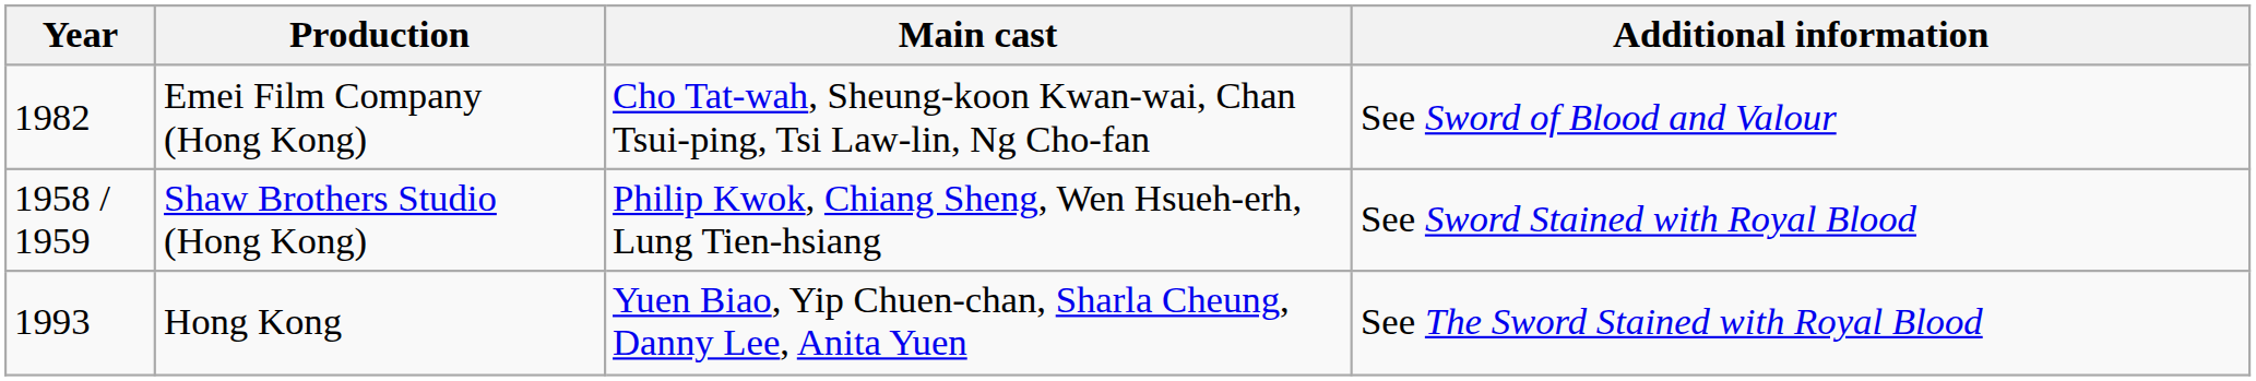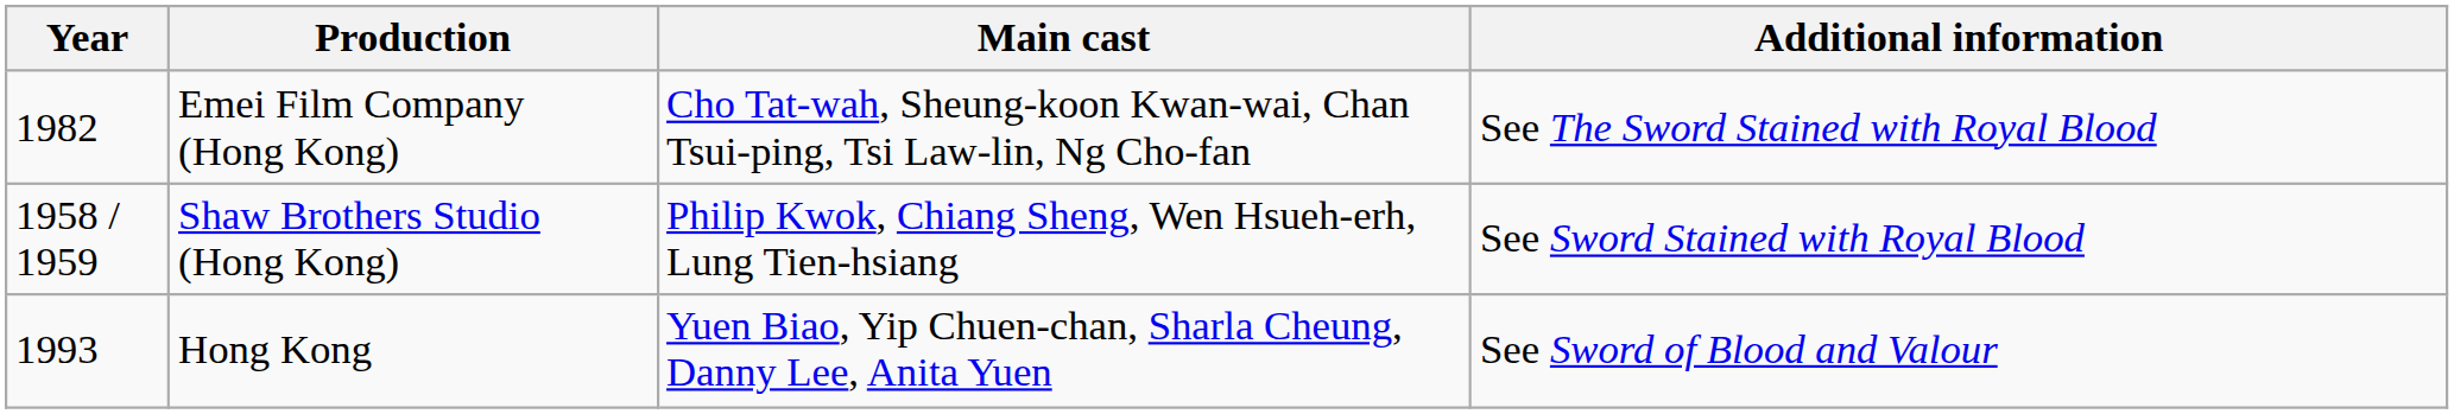Emei Film Company (Hong Kong) | Additional information: See Sword of Blood and Valour -> See The Sword Stained with Royal Blood
Hong Kong | Additional information: See The Sword Stained with Royal Blood -> See Sword of Blood and Valour
